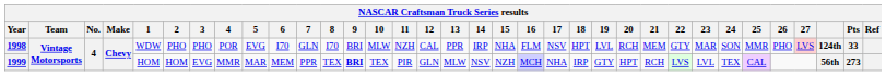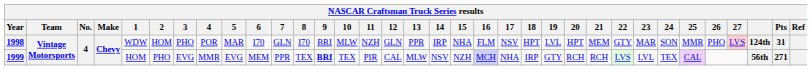1998 | 2: PHO -> HOM
1998 | 5: EVG -> MAR
1998 | 12: CAL -> GLN
1998 | 20: RCH -> HPT
1998 | Pts: 33 -> 31
1999 | 2: HOM -> PHO
1999 | 5: MAR -> EVG
1999 | 12: GLN -> CAL
1999 | 20: HPT -> RCH
1999 | Pts: 273 -> 271
